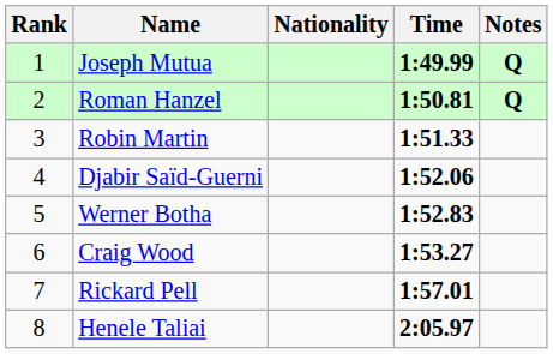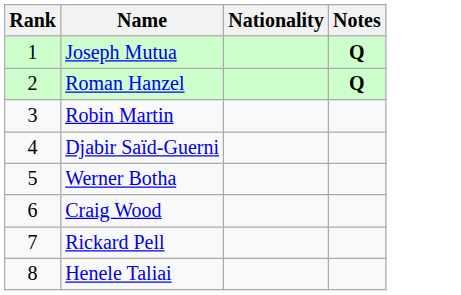- column: Time | 1:49.99 | 1:50.81 | 1:51.33 | 1:52.06 | 1:52.83 | 1:53.27 | 1:57.01 | 2:05.97
